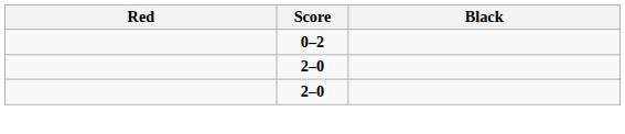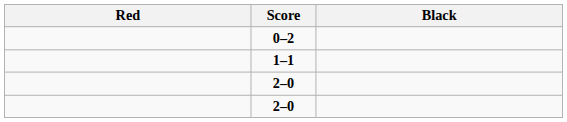+ row: 1–1
